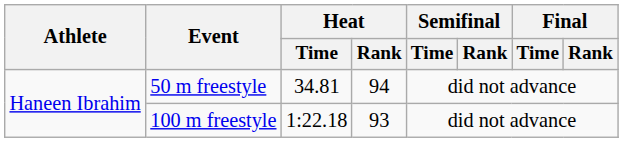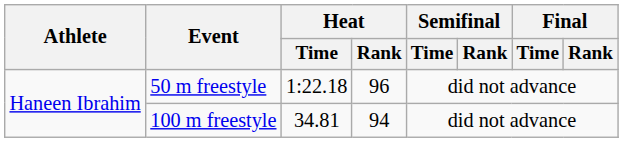50 m freestyle | Heat / Time: 34.81 -> 1:22.18
50 m freestyle | Heat / Rank: 94 -> 96
100 m freestyle | Heat / Time: 1:22.18 -> 34.81
100 m freestyle | Heat / Rank: 93 -> 94
